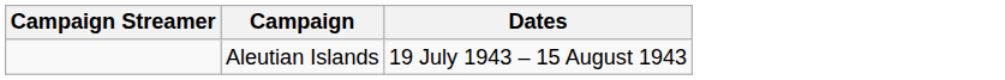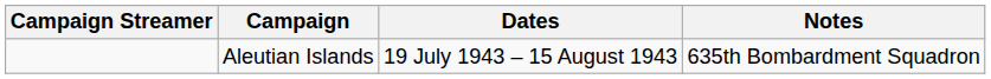+ column: Notes | 635th Bombardment Squadron
